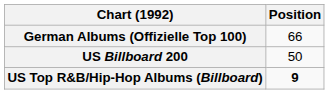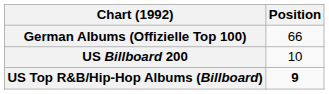US Billboard 200 | Position: 50 -> 10
